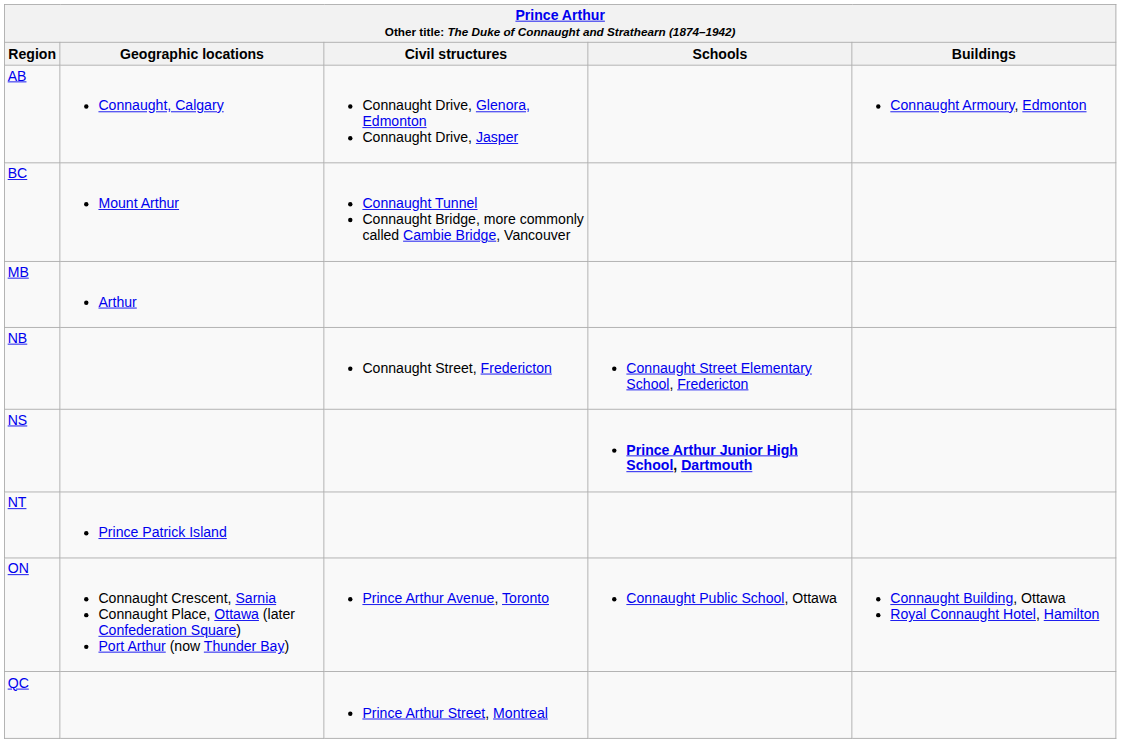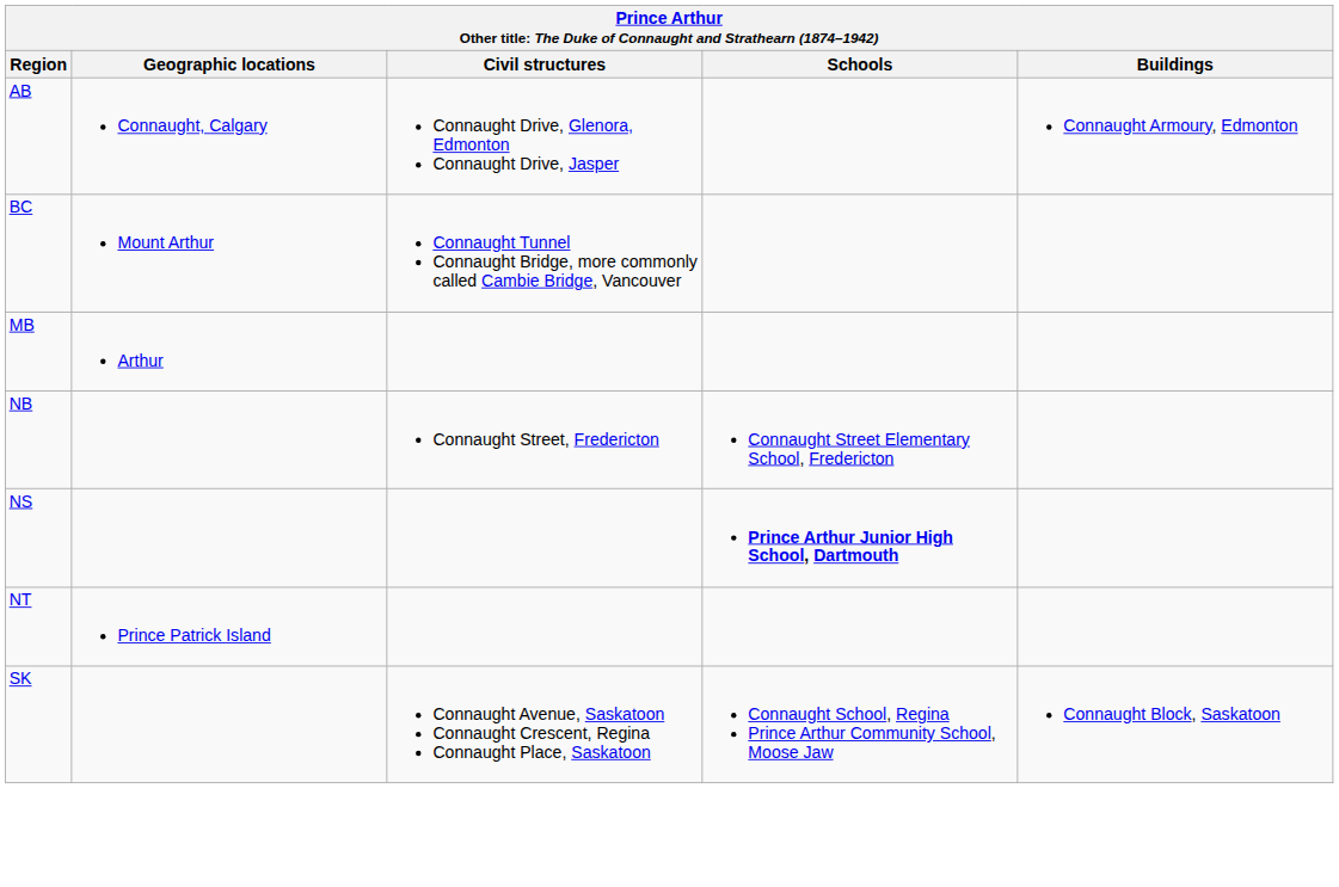- row: ON | Connaught Crescent, Sarnia Connaught Place, Ottawa (later Confederation Square) Port Arthur (now Thunder Bay) | Prince Arthur Avenue, Toronto | Connaught Public School, Ottawa | Connaught Building, Ottawa Royal Connaught Hotel, Hamilton
- row: QC | Prince Arthur Street, Montreal
+ row: SK | Connaught Avenue, Saskatoon Connaught Crescent, Regina Connaught Place, Saskatoon | Connaught School, Regina Prince Arthur Community School, Moose Jaw | Connaught Block, Saskatoon
